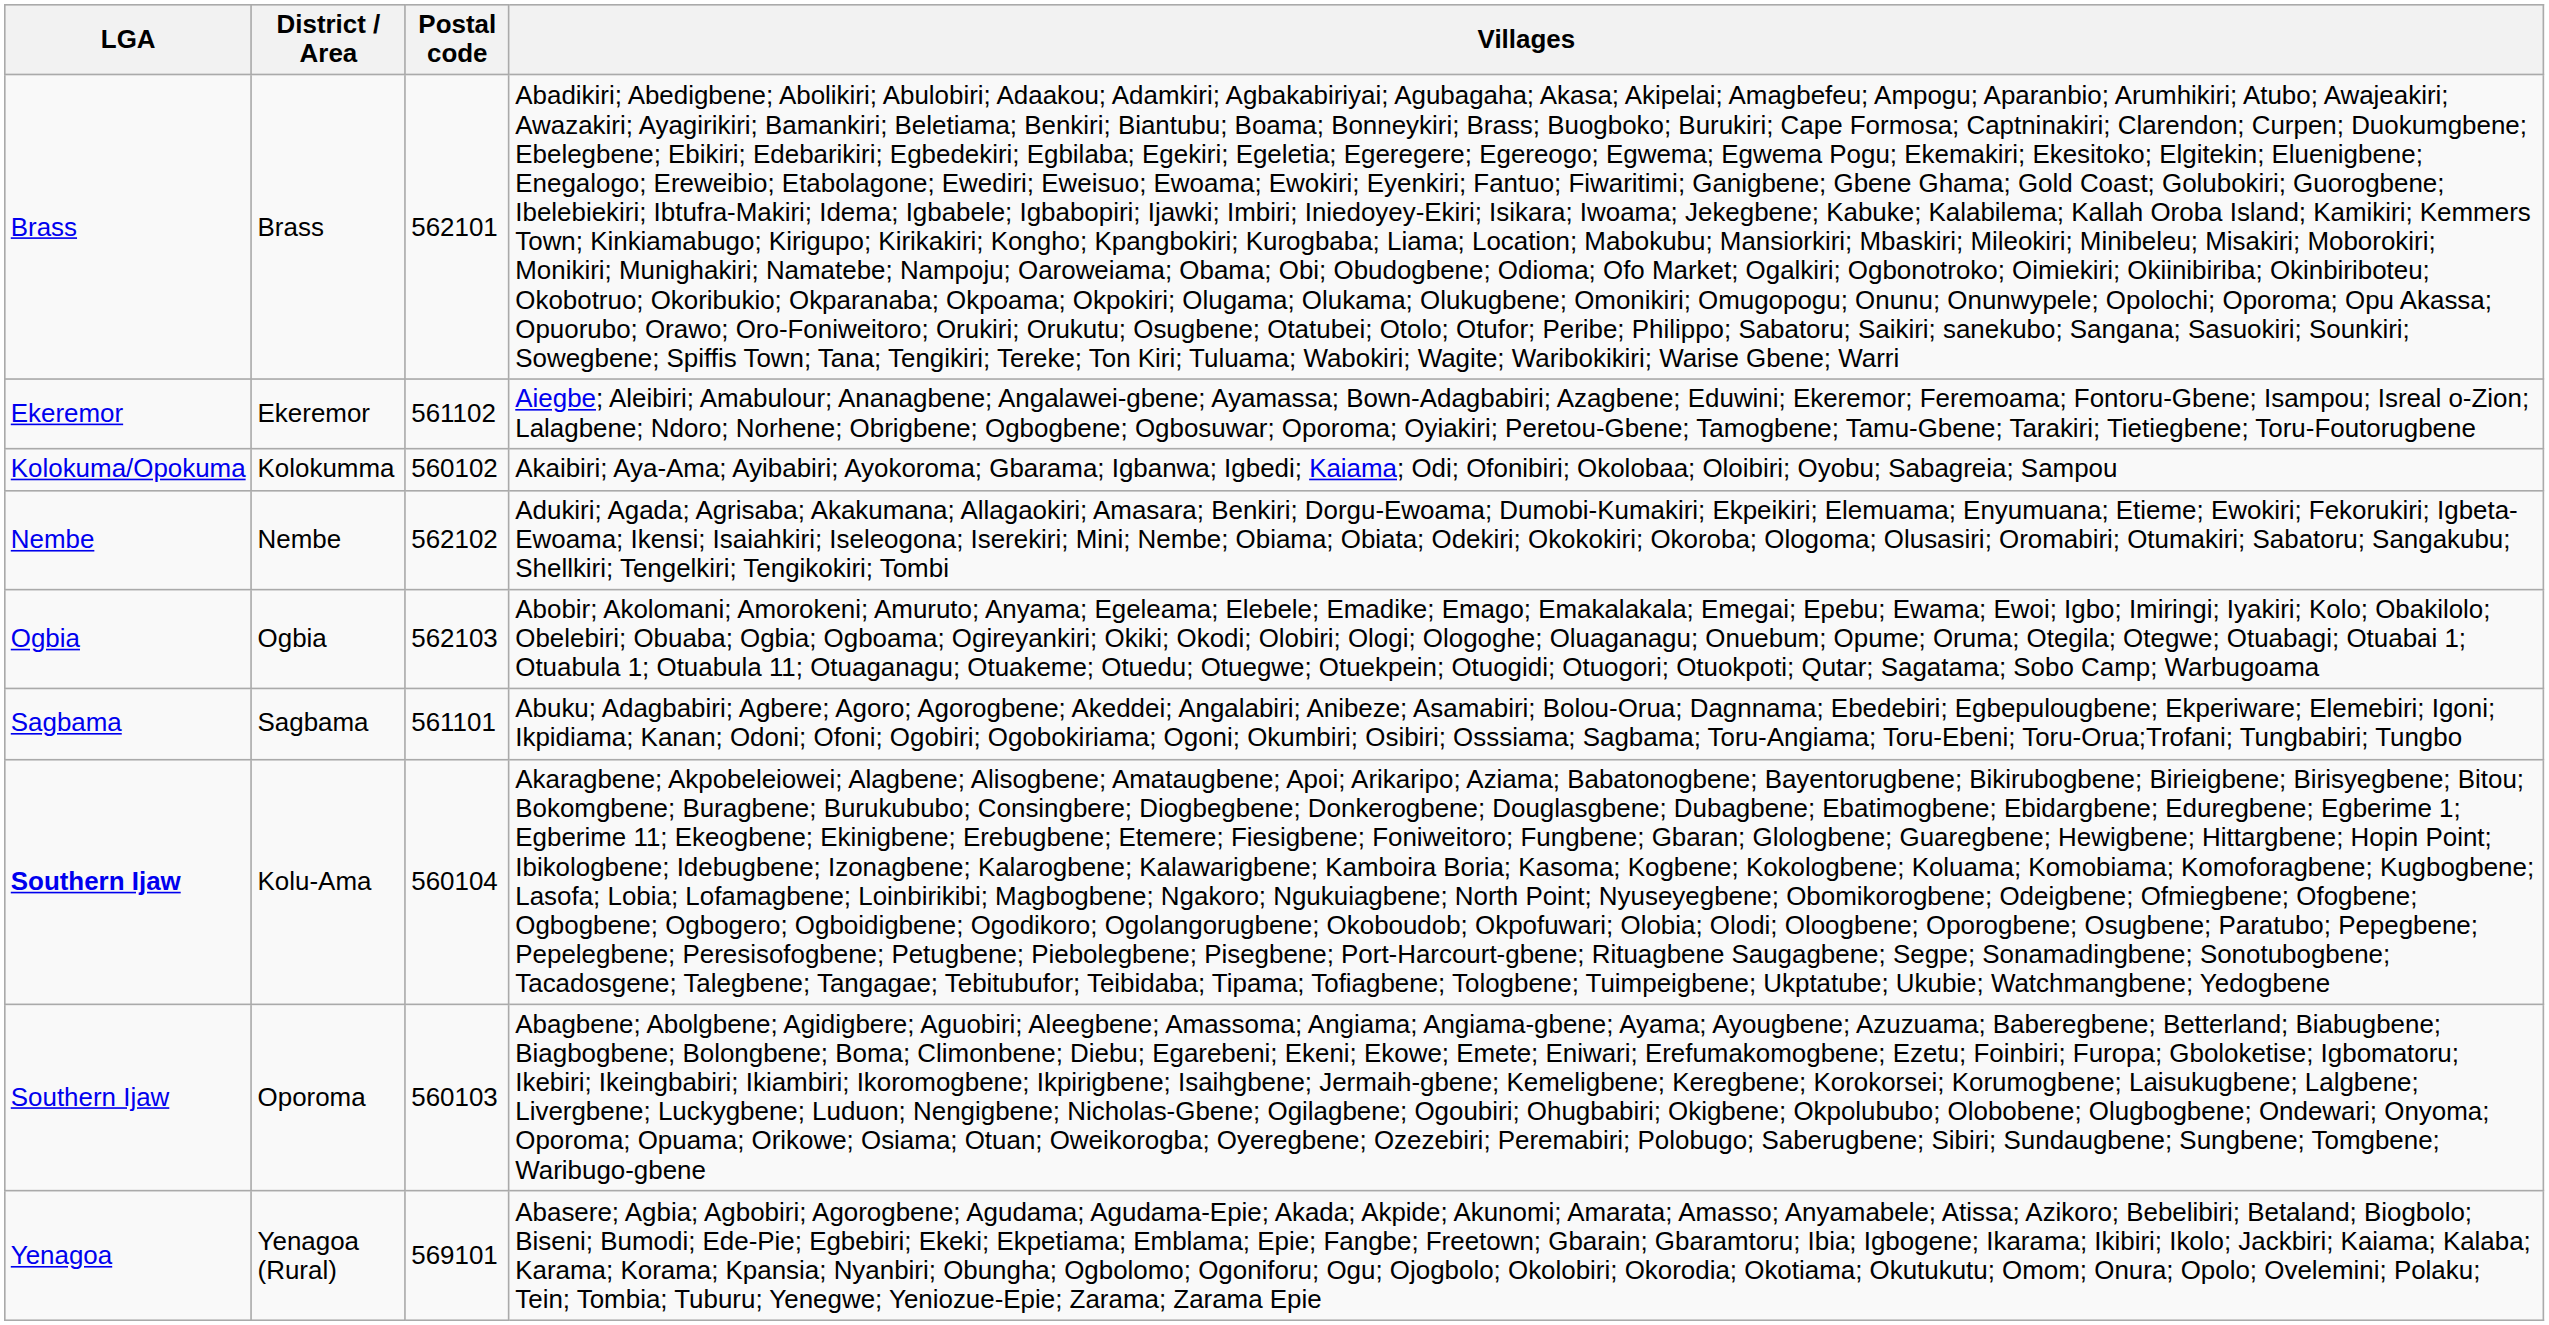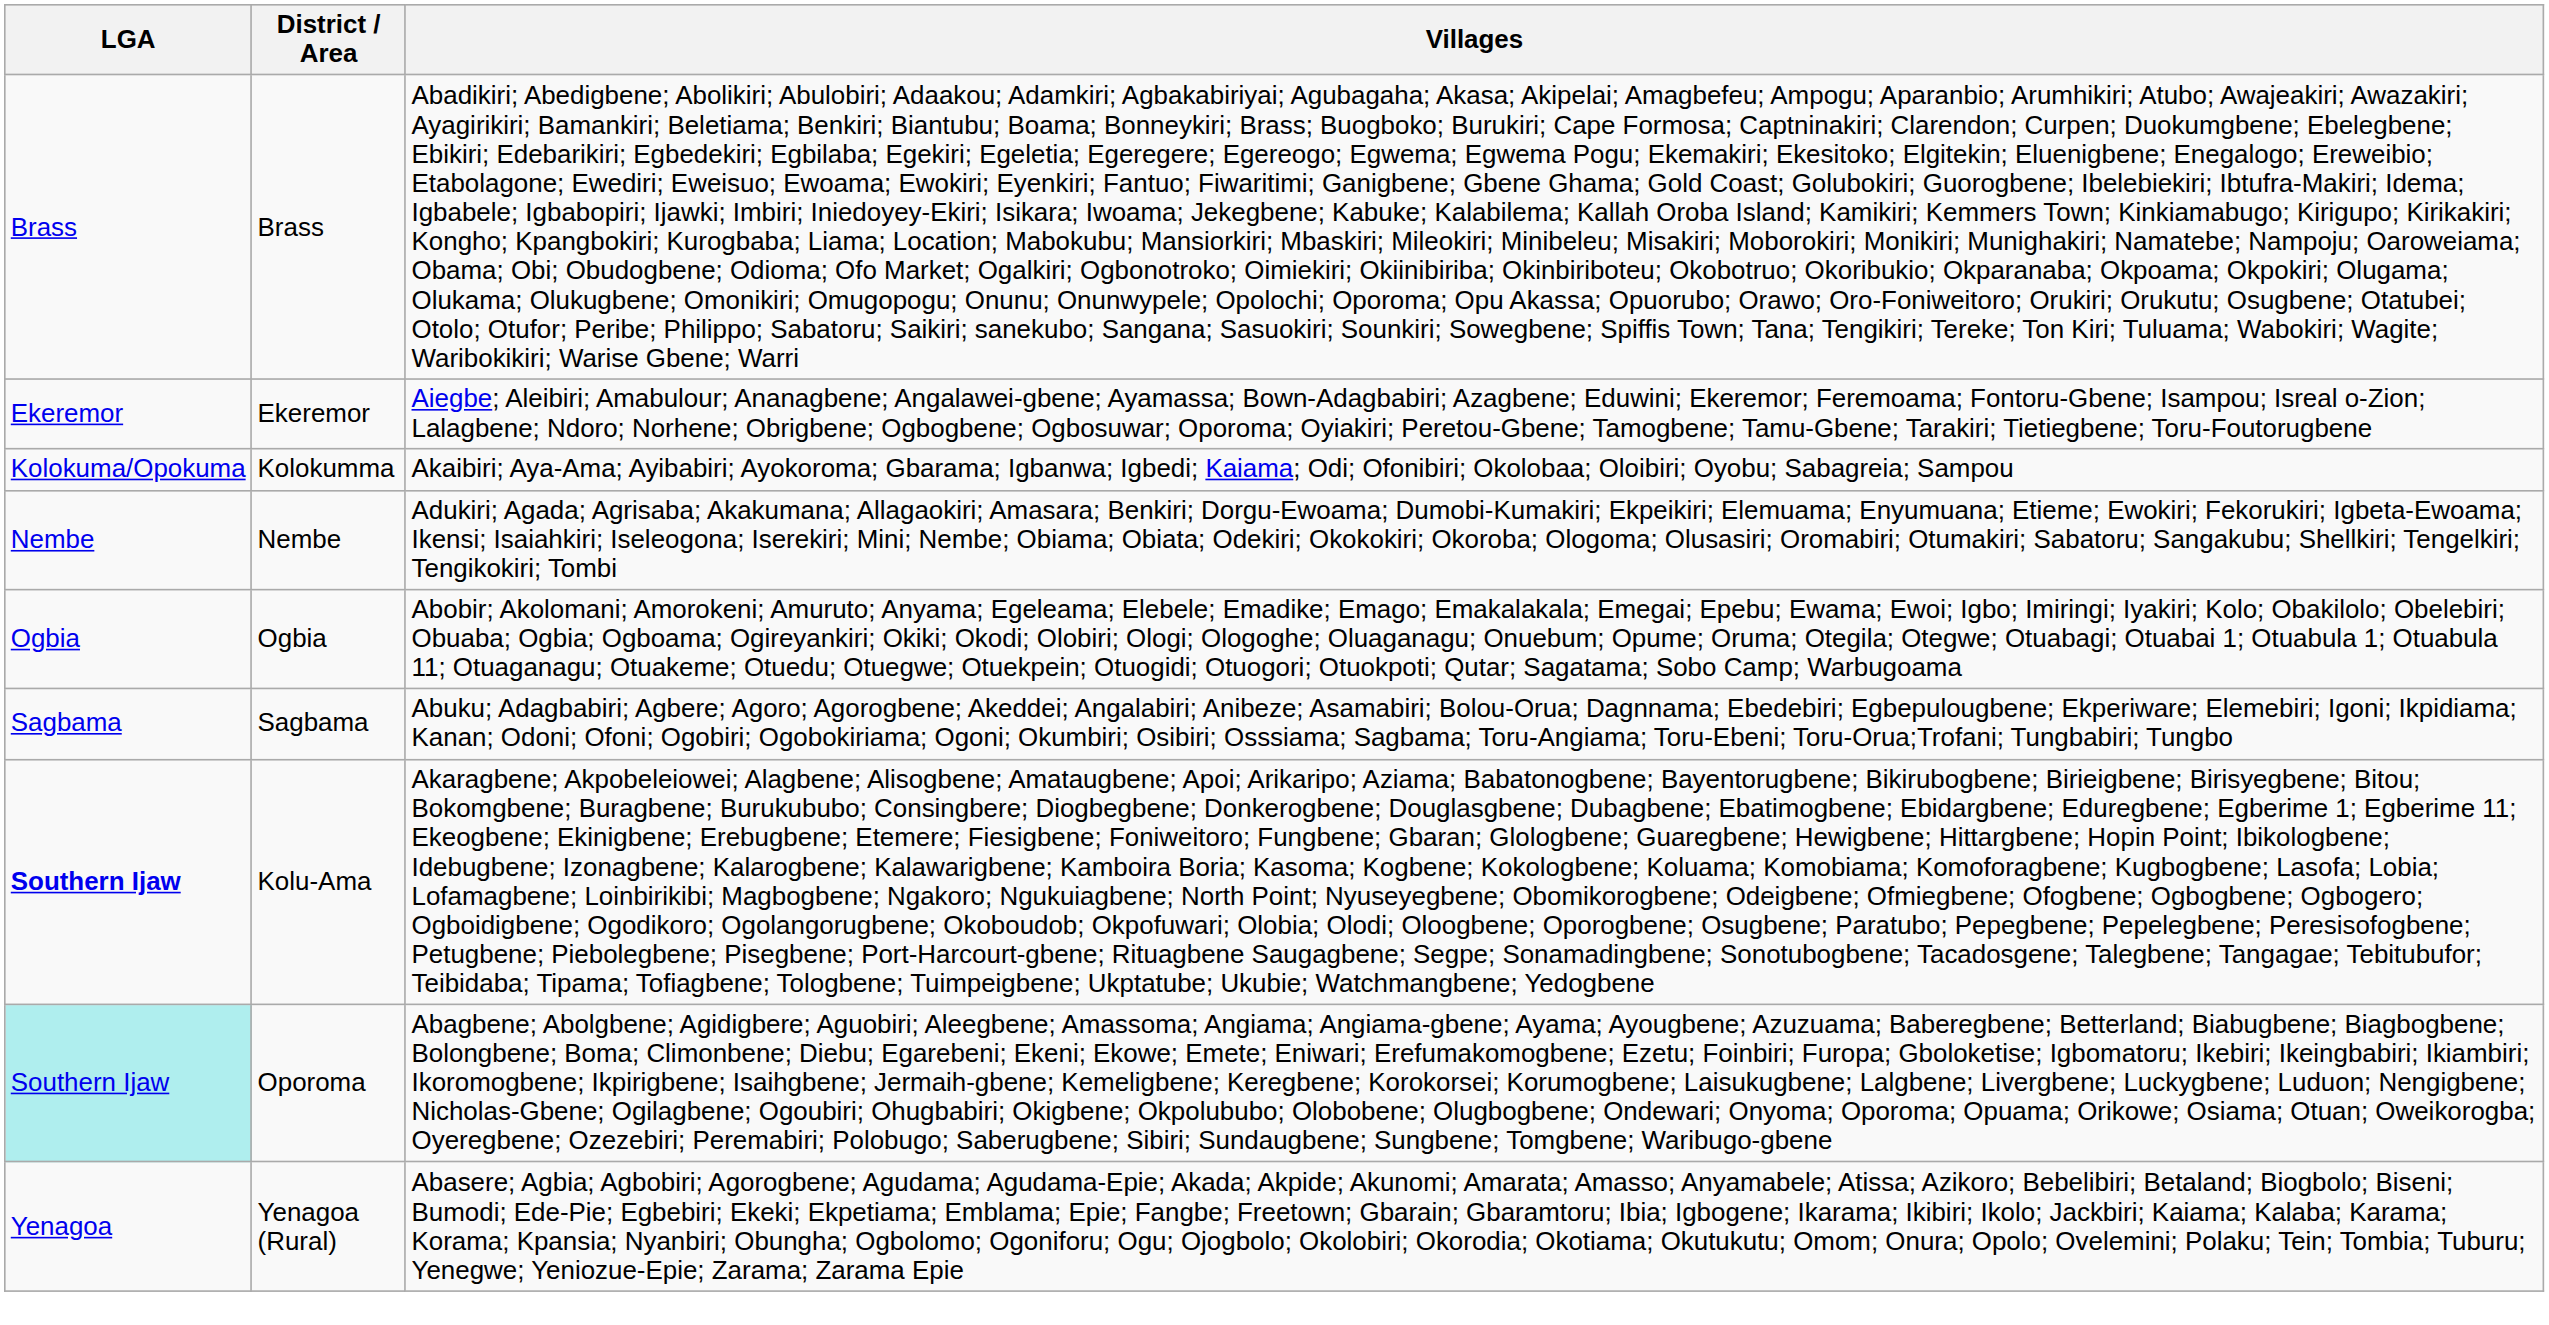- column: Postal code | 562101 | 561102 | 560102 | 562102 | 562103 | 561101 | 560104 | 560103 | 569101
Oporoma | LGA: no background -> paleturquoise background
